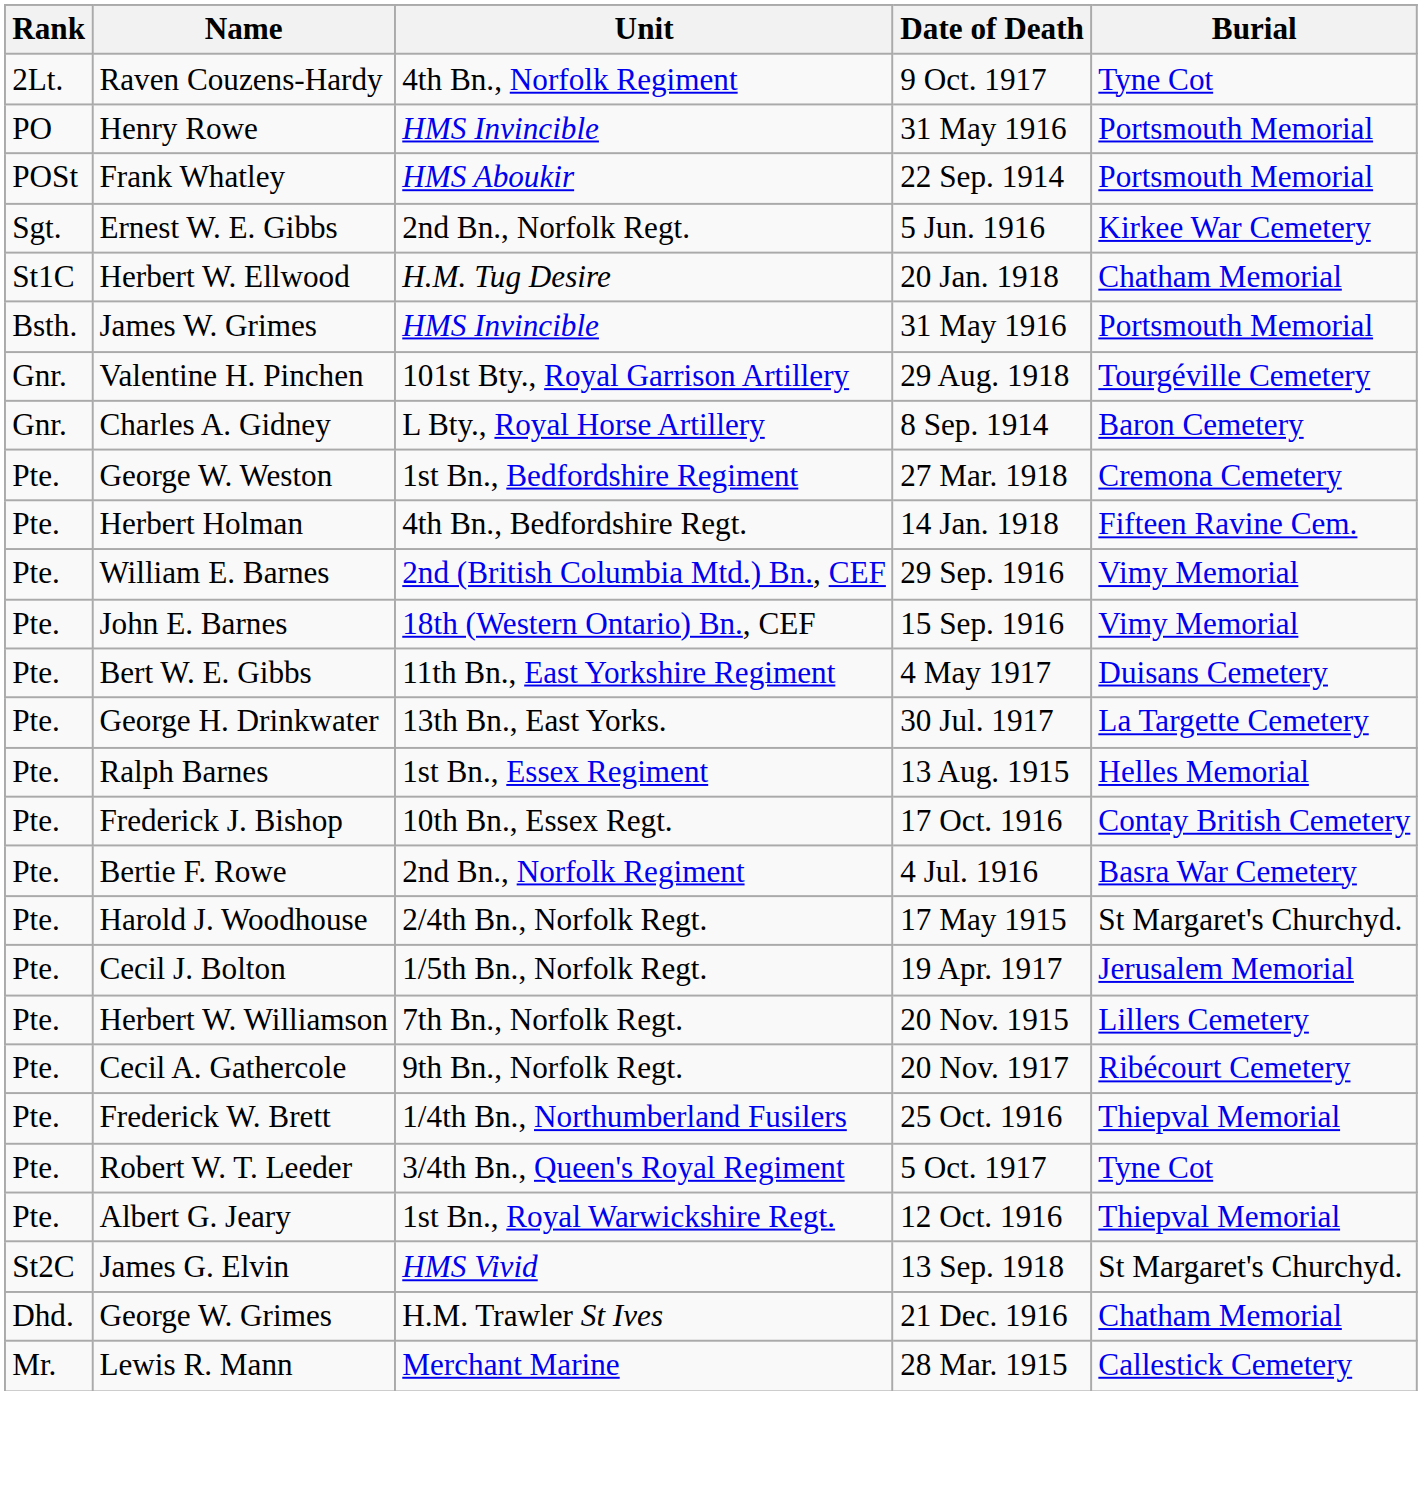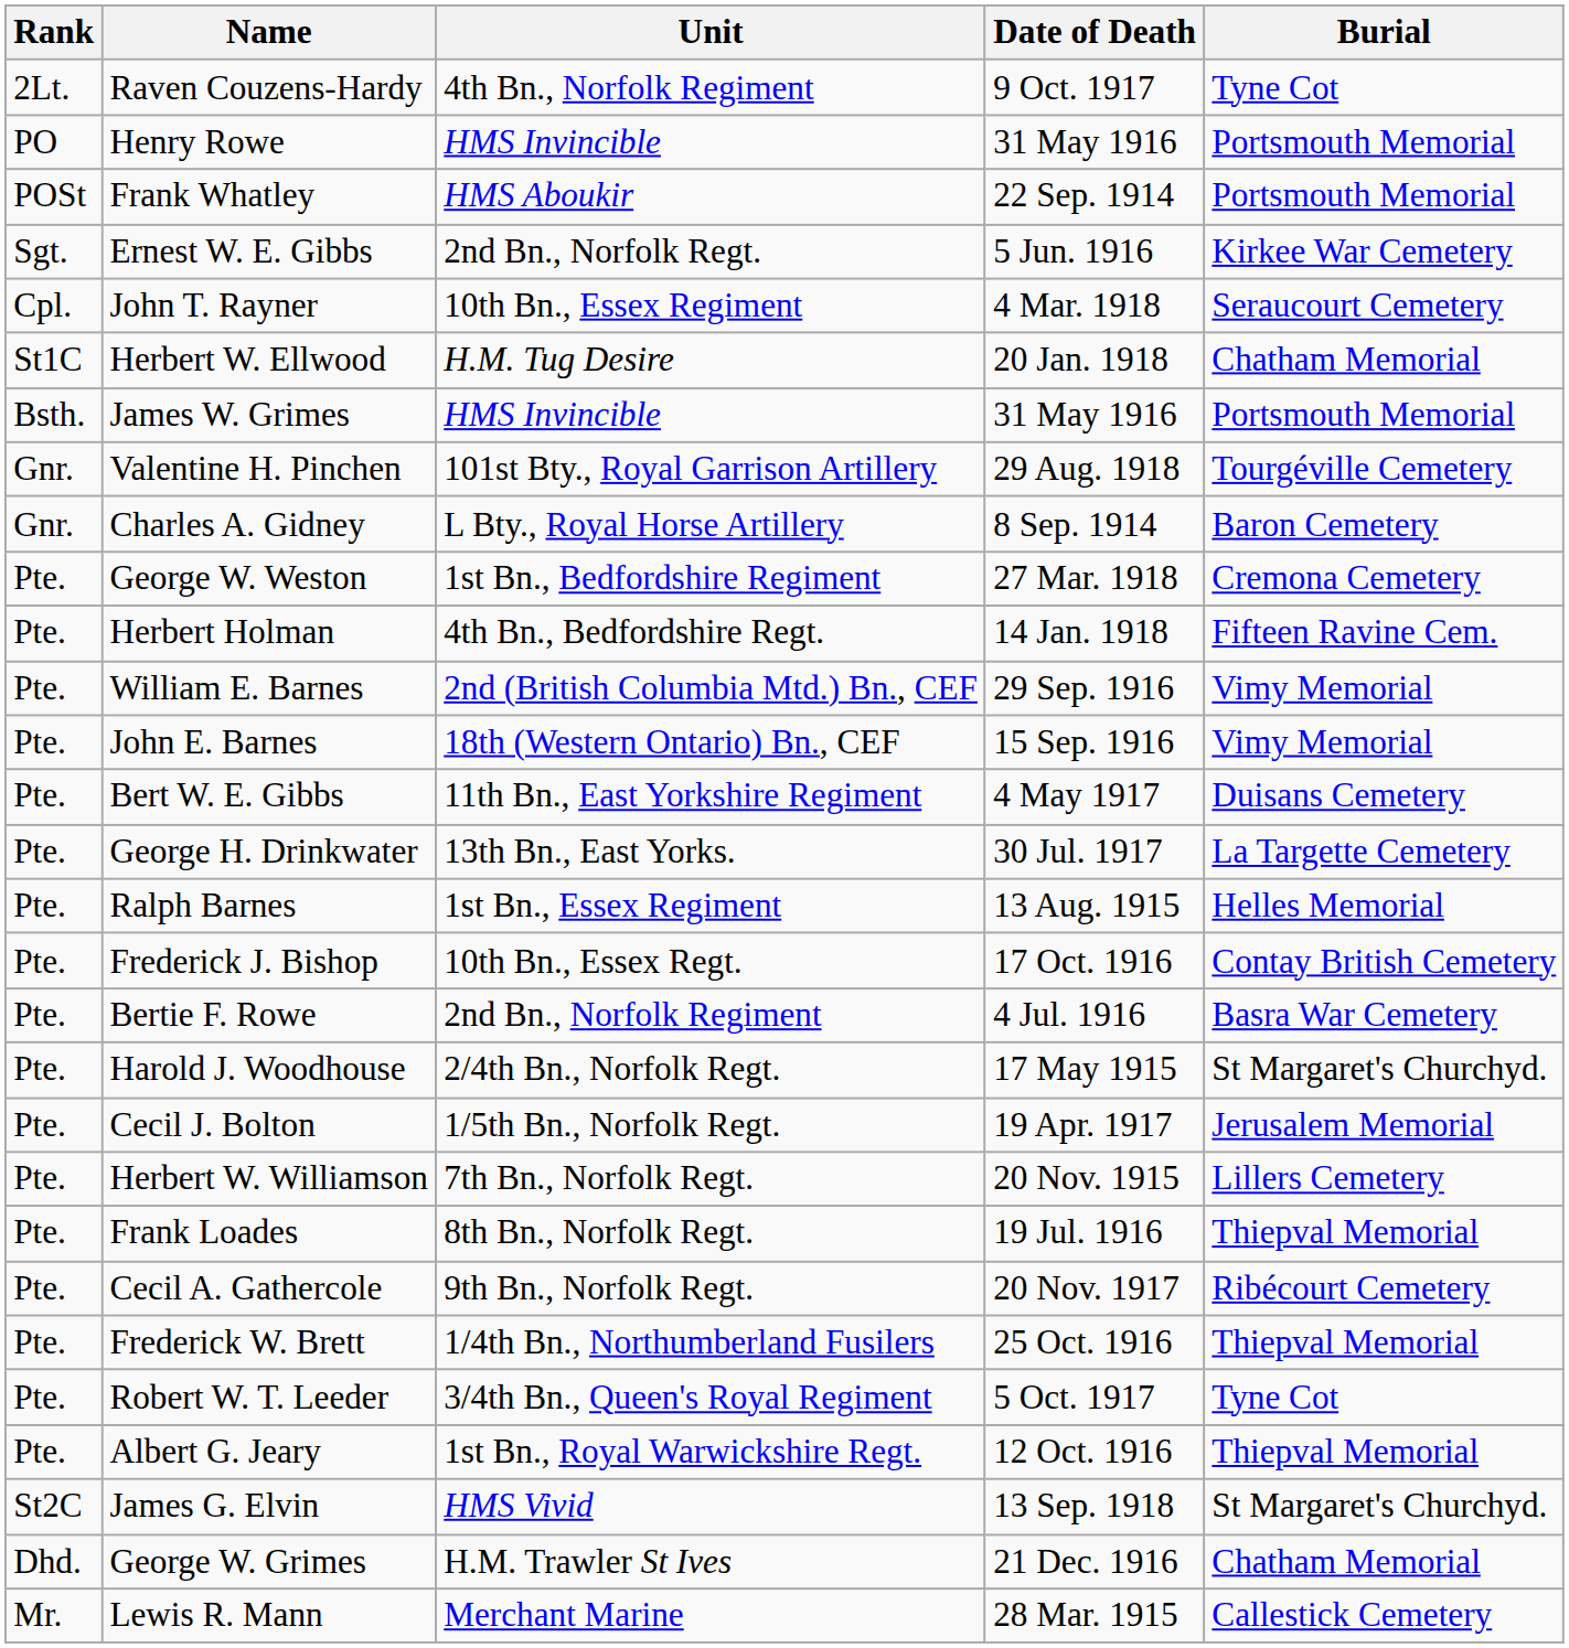+ row: Cpl. | John T. Rayner | 10th Bn., Essex Regiment | 4 Mar. 1918 | Seraucourt Cemetery
+ row: Pte. | Frank Loades | 8th Bn., Norfolk Regt. | 19 Jul. 1916 | Thiepval Memorial
